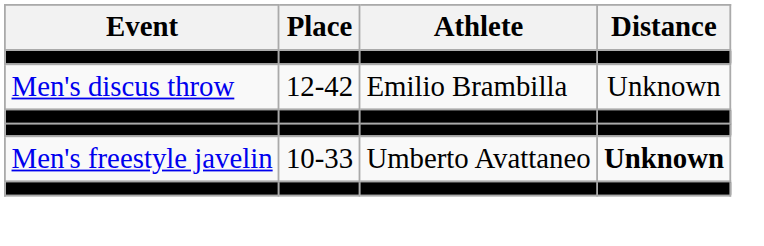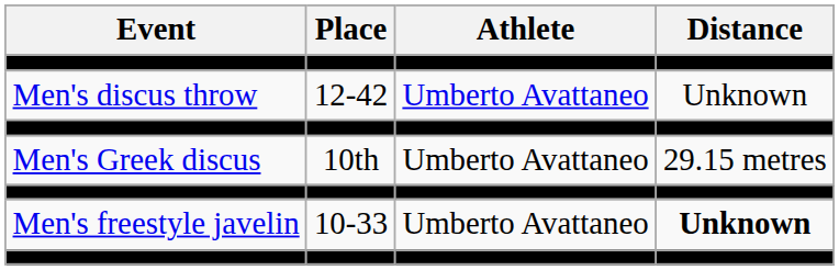Men's discus throw | Athlete: Emilio Brambilla -> Umberto Avattaneo
+ row: Men's Greek discus | 10th | Umberto Avattaneo | 29.15 metres
